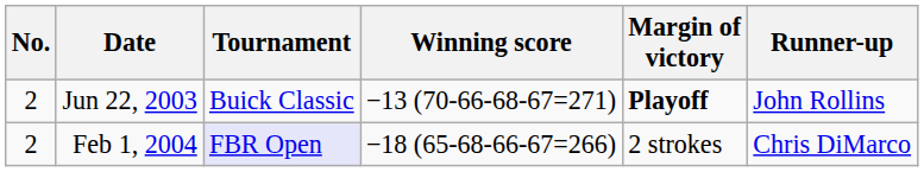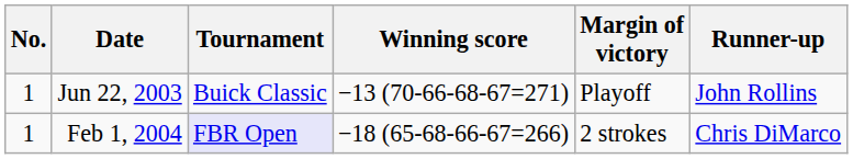Jun 22, 2003 | No.: 2 -> 1
Jun 22, 2003 | Margin of victory: bold -> normal
Feb 1, 2004 | No.: 2 -> 1
